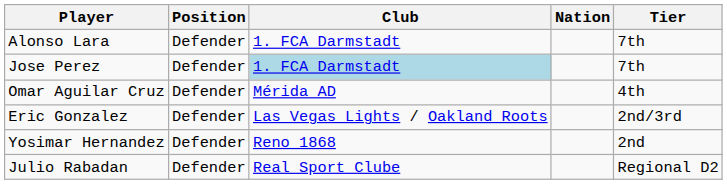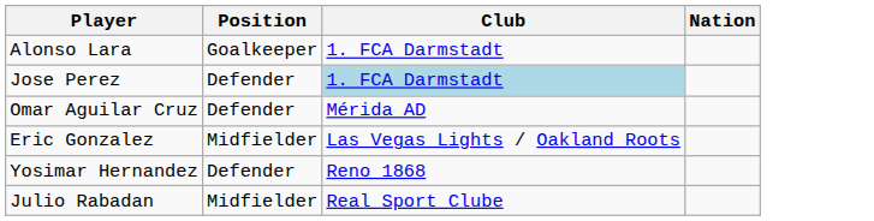- column: Tier | 7th | 7th | 4th | 2nd/3rd | 2nd | Regional D2
Alonso Lara | Position: Defender -> Goalkeeper
Eric Gonzalez | Position: Defender -> Midfielder
Julio Rabadan | Position: Defender -> Midfielder
